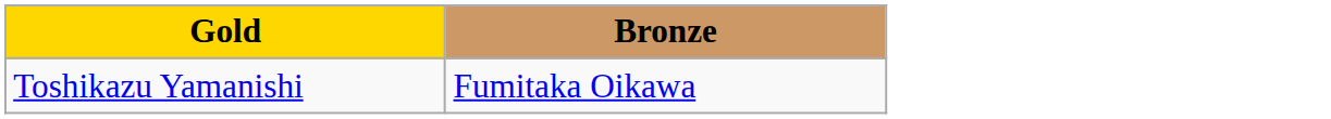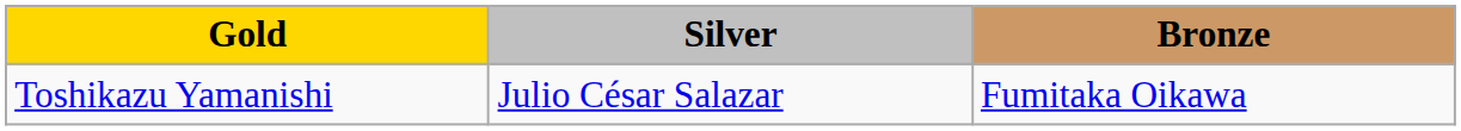+ column: Silver | Julio César Salazar
